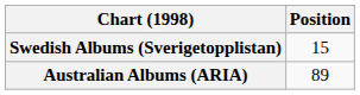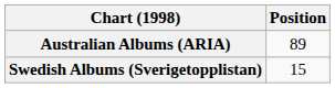rows swapped: Australian Albums (ARIA) <-> Swedish Albums (Sverigetopplistan)
